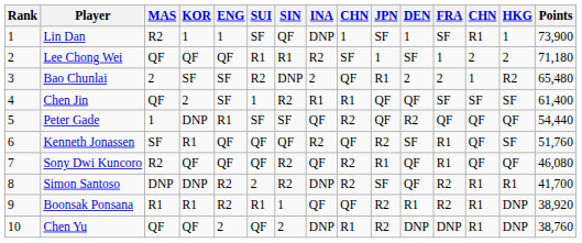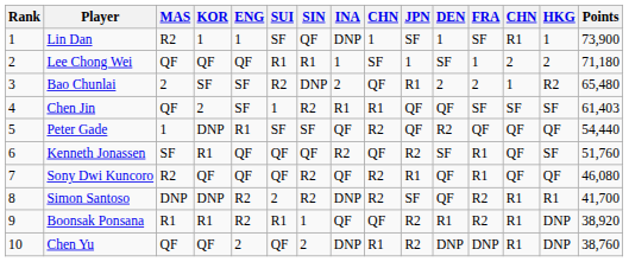Lee Chong Wei | INA: R2 -> 1
Chen Jin | Points: 61,400 -> 61,403
